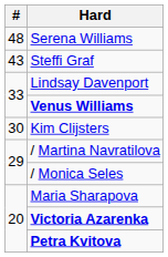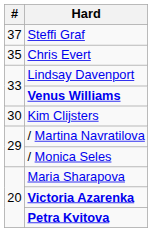- row: 48 | Serena Williams
Steffi Graf | #: 43 -> 37
+ row: 35 | Chris Evert
